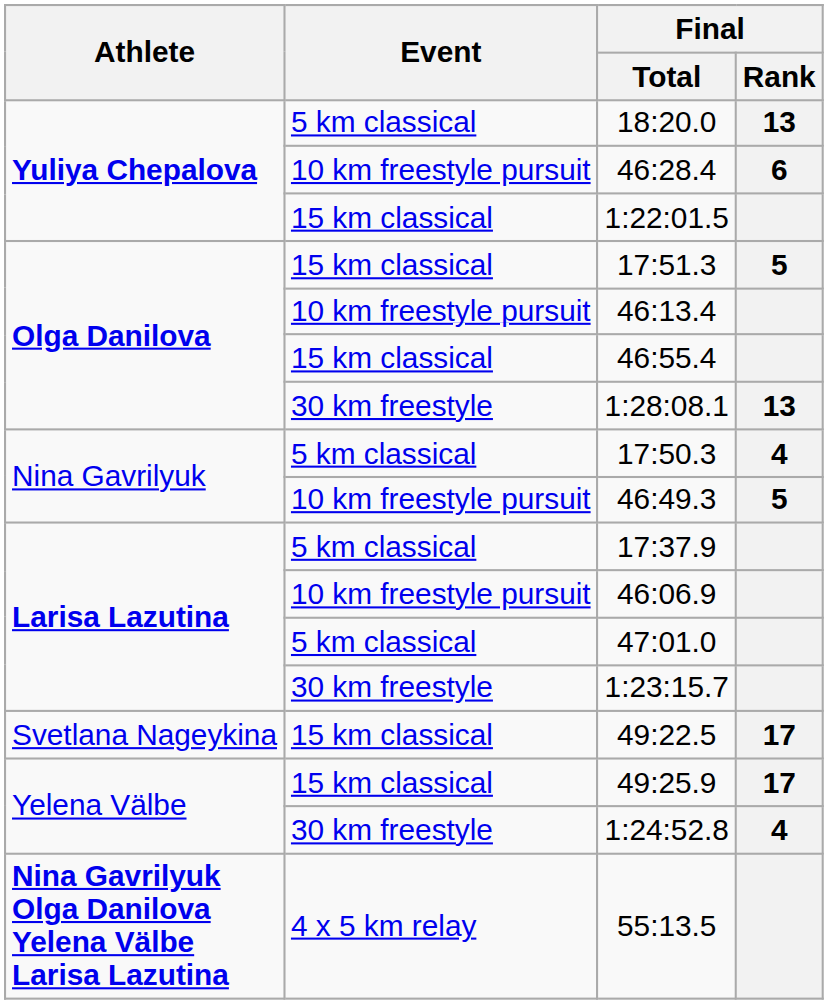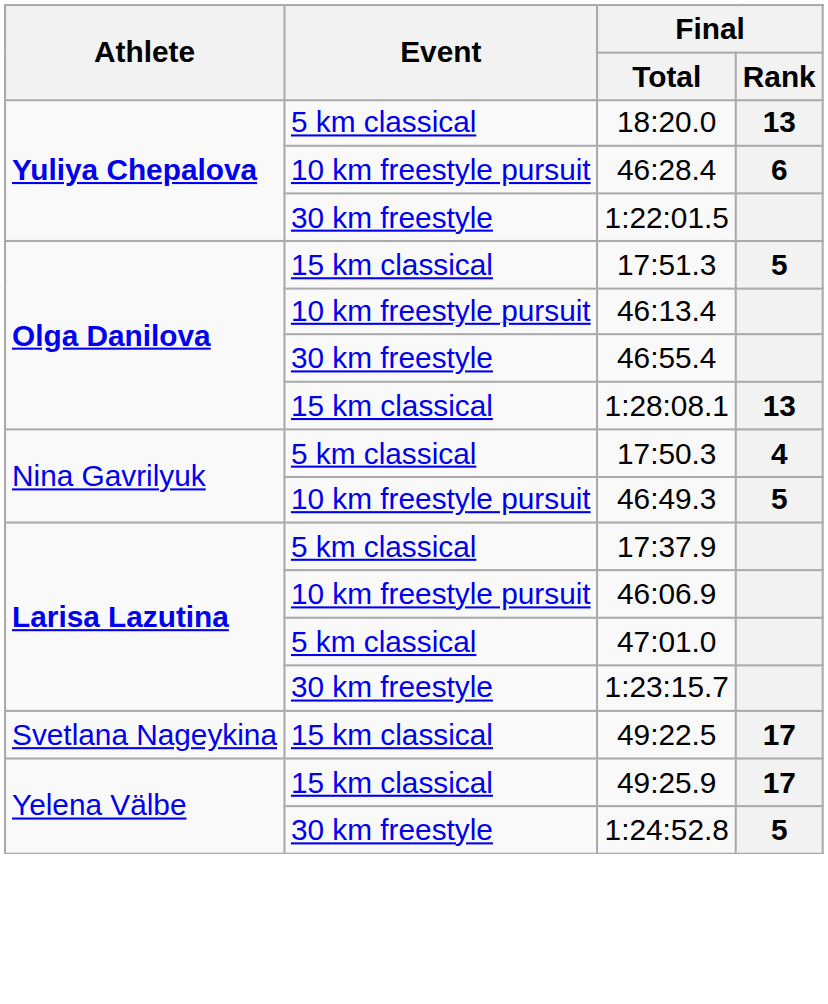1:22:01.5 | Event: 15 km classical -> 30 km freestyle
46:55.4 | Event: 15 km classical -> 30 km freestyle
1:28:08.1 | Event: 30 km freestyle -> 15 km classical
1:24:52.8 | Final / Rank: 4 -> 5
- row: Nina Gavrilyuk Olga Danilova Yelena Välbe Larisa Lazutina | 4 x 5 km relay | 55:13.5
